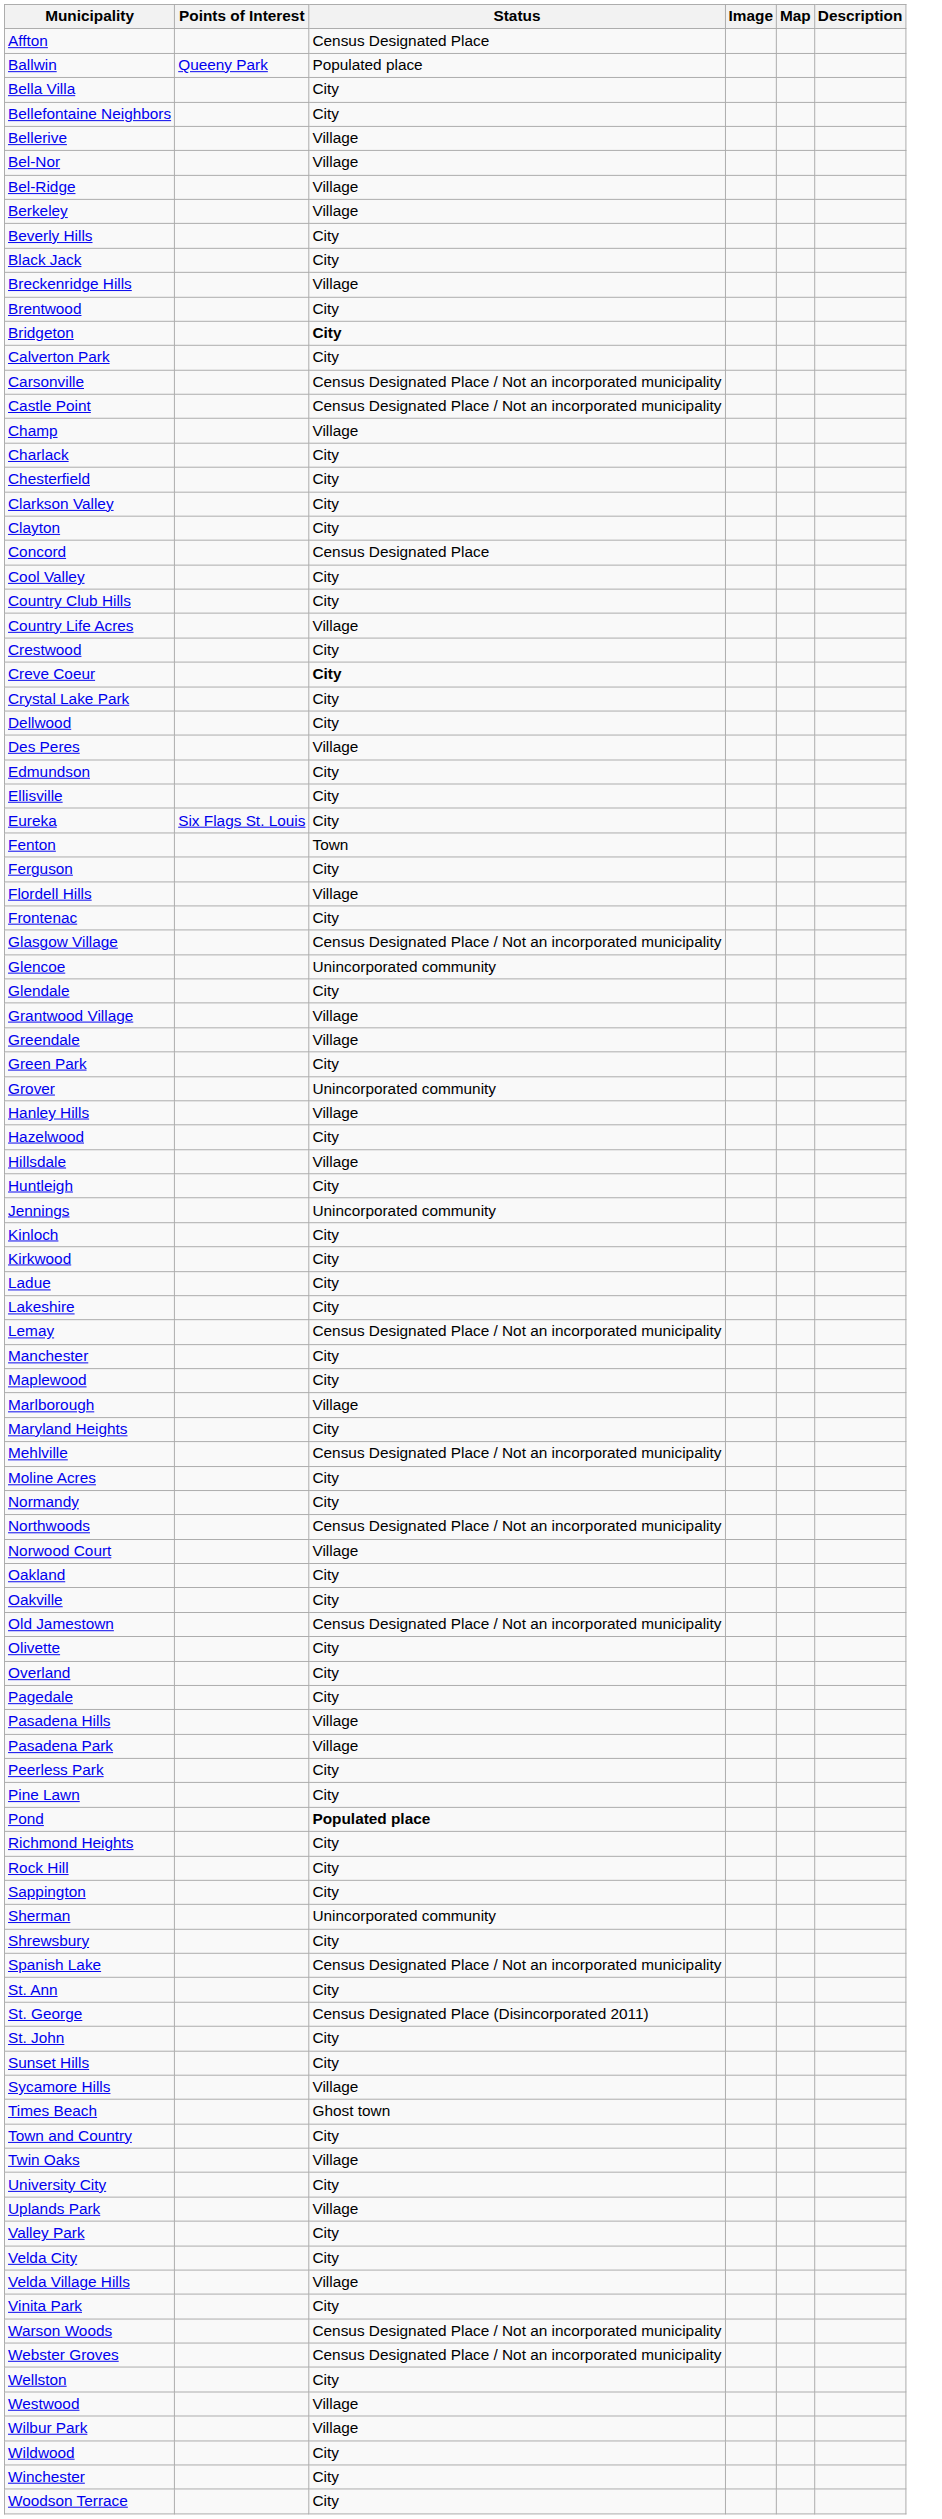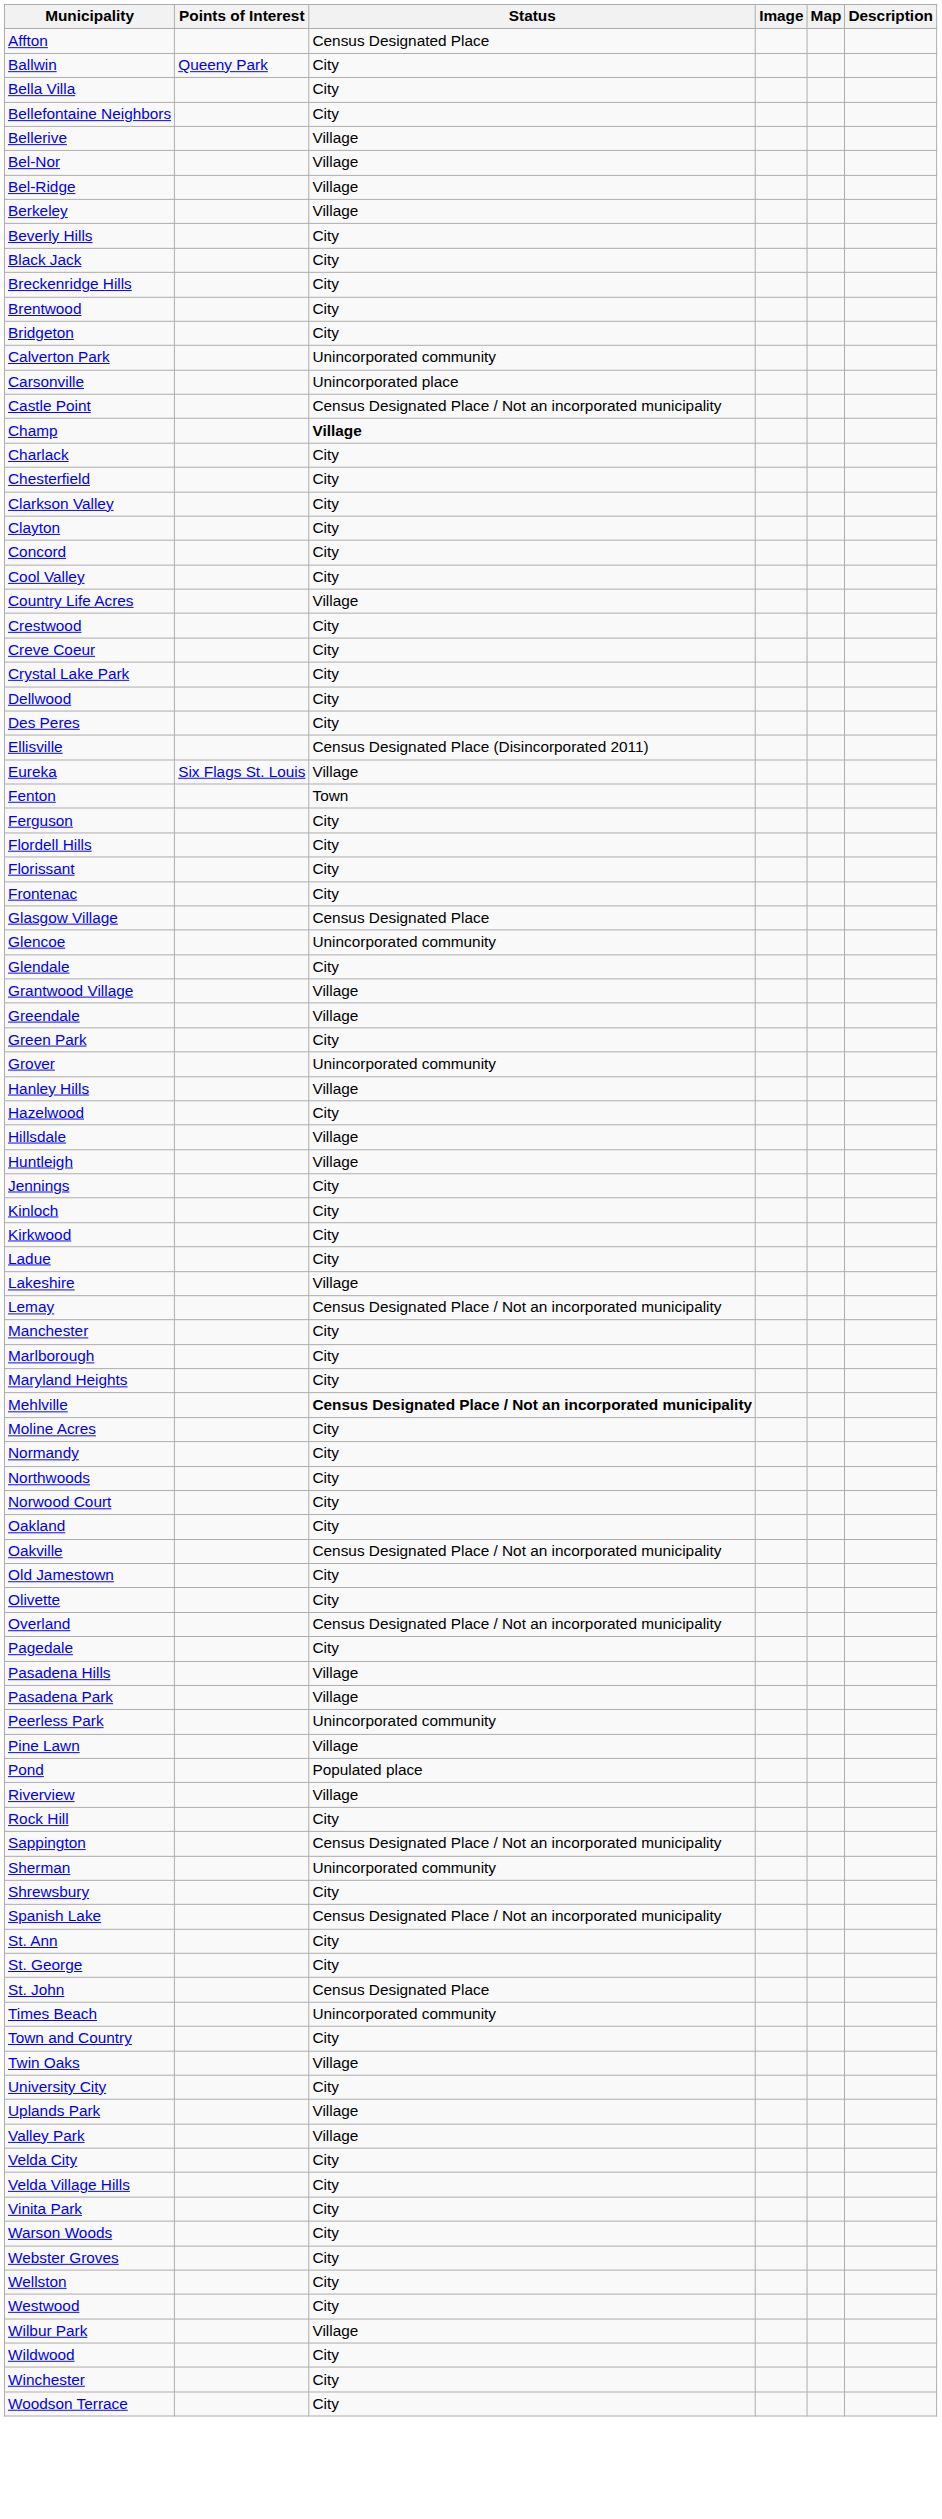Ballwin | Status: Populated place -> City
Breckenridge Hills | Status: Village -> City
Bridgeton | Status: bold -> normal
Calverton Park | Status: City -> Unincorporated community
Carsonville | Status: Census Designated Place / Not an incorporated municipality -> Unincorporated place
Champ | Status: normal -> bold
Concord | Status: Census Designated Place -> City
- row: Country Club Hills | City
Creve Coeur | Status: bold -> normal
Des Peres | Status: Village -> City
- row: Edmundson | City
Ellisville | Status: City -> Census Designated Place (Disincorporated 2011)
Eureka | Status: City -> Village
Flordell Hills | Status: Village -> City
+ row: Florissant | City
Glasgow Village | Status: Census Designated Place / Not an incorporated municipality -> Census Designated Place
Huntleigh | Status: City -> Village
Jennings | Status: Unincorporated community -> City
Lakeshire | Status: City -> Village
- row: Maplewood | City
Marlborough | Status: Village -> City
Mehlville | Status: normal -> bold
Northwoods | Status: Census Designated Place / Not an incorporated municipality -> City
Norwood Court | Status: Village -> City
Oakville | Status: City -> Census Designated Place / Not an incorporated municipality
Old Jamestown | Status: Census Designated Place / Not an incorporated municipality -> City
Overland | Status: City -> Census Designated Place / Not an incorporated municipality
Peerless Park | Status: City -> Unincorporated community
Pine Lawn | Status: City -> Village
Pond | Status: bold -> normal
- row: Richmond Heights | City
+ row: Riverview | Village
Sappington | Status: City -> Census Designated Place / Not an incorporated municipality
St. George | Status: Census Designated Place (Disincorporated 2011) -> City
St. John | Status: City -> Census Designated Place
- row: Sunset Hills | City
- row: Sycamore Hills | Village
Times Beach | Status: Ghost town -> Unincorporated community
Valley Park | Status: City -> Village
Velda Village Hills | Status: Village -> City
Warson Woods | Status: Census Designated Place / Not an incorporated municipality -> City
Webster Groves | Status: Census Designated Place / Not an incorporated municipality -> City
Westwood | Status: Village -> City
